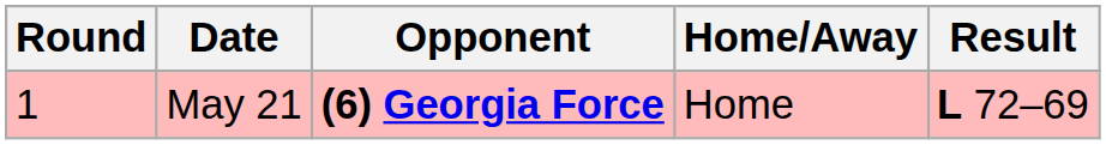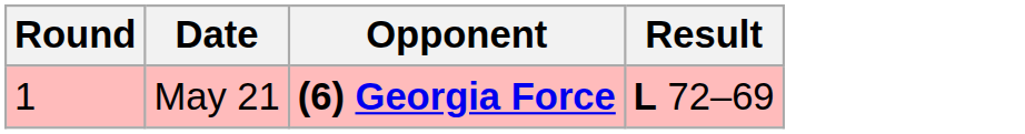- column: Home/Away | Home
